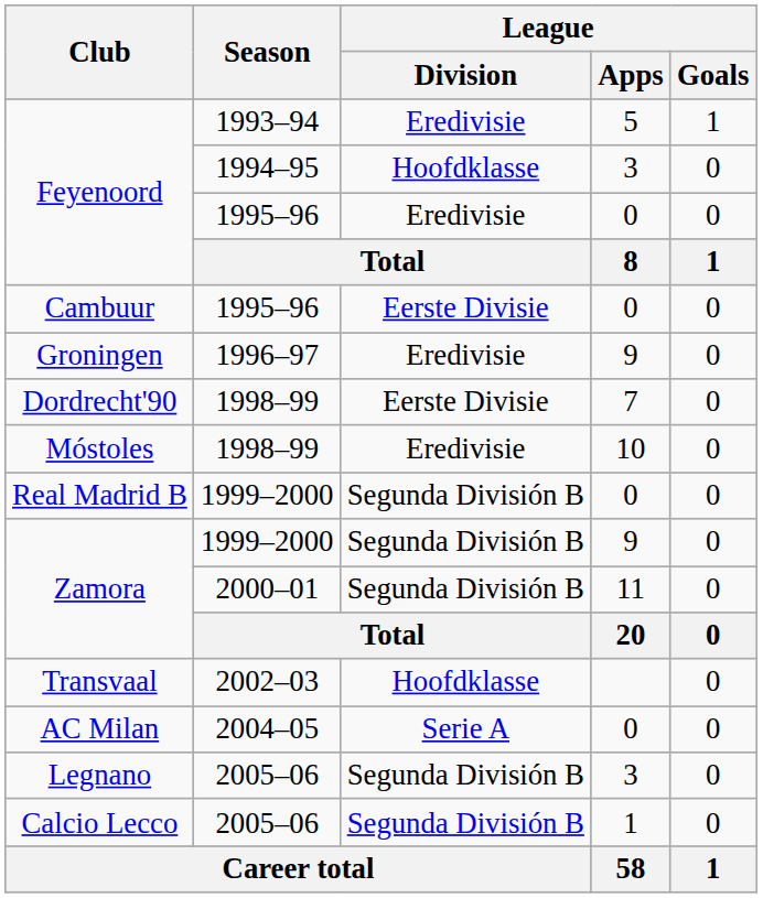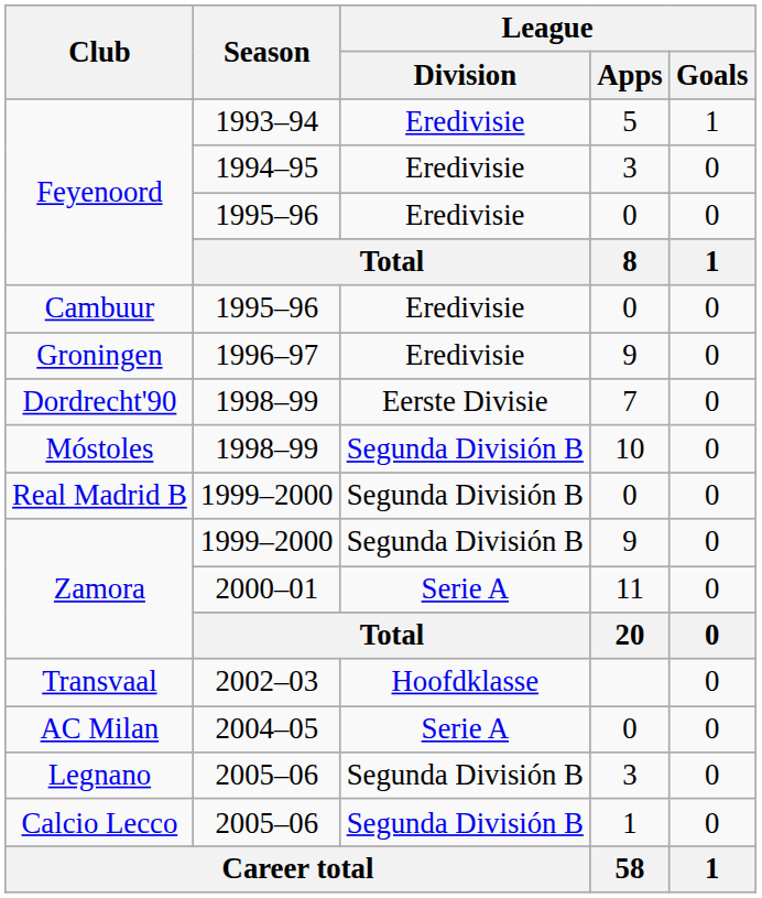Feyenoord / 1994–95 | League / Division: Hoofdklasse -> Eredivisie
Cambuur | League / Division: Eerste Divisie -> Eredivisie
Móstoles | League / Division: Eredivisie -> Segunda División B
Zamora / 2000–01 | League / Division: Segunda División B -> Serie A
